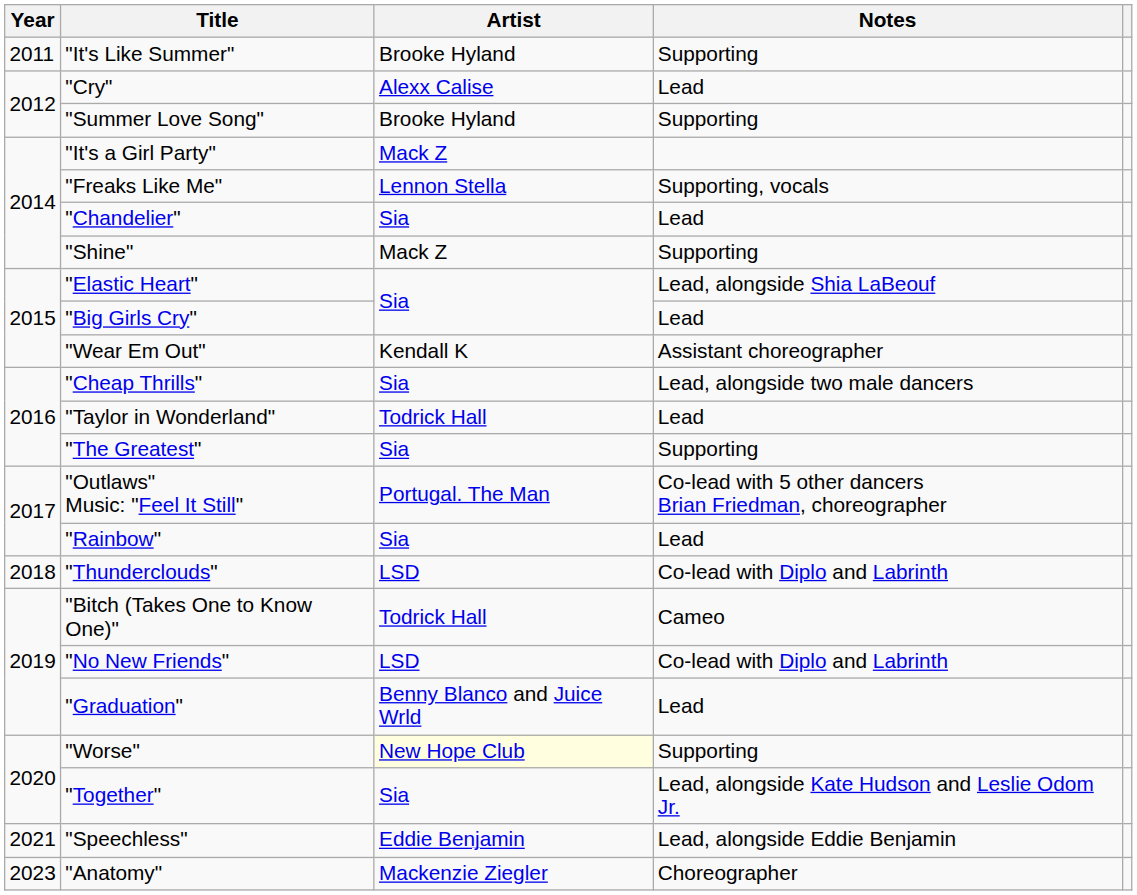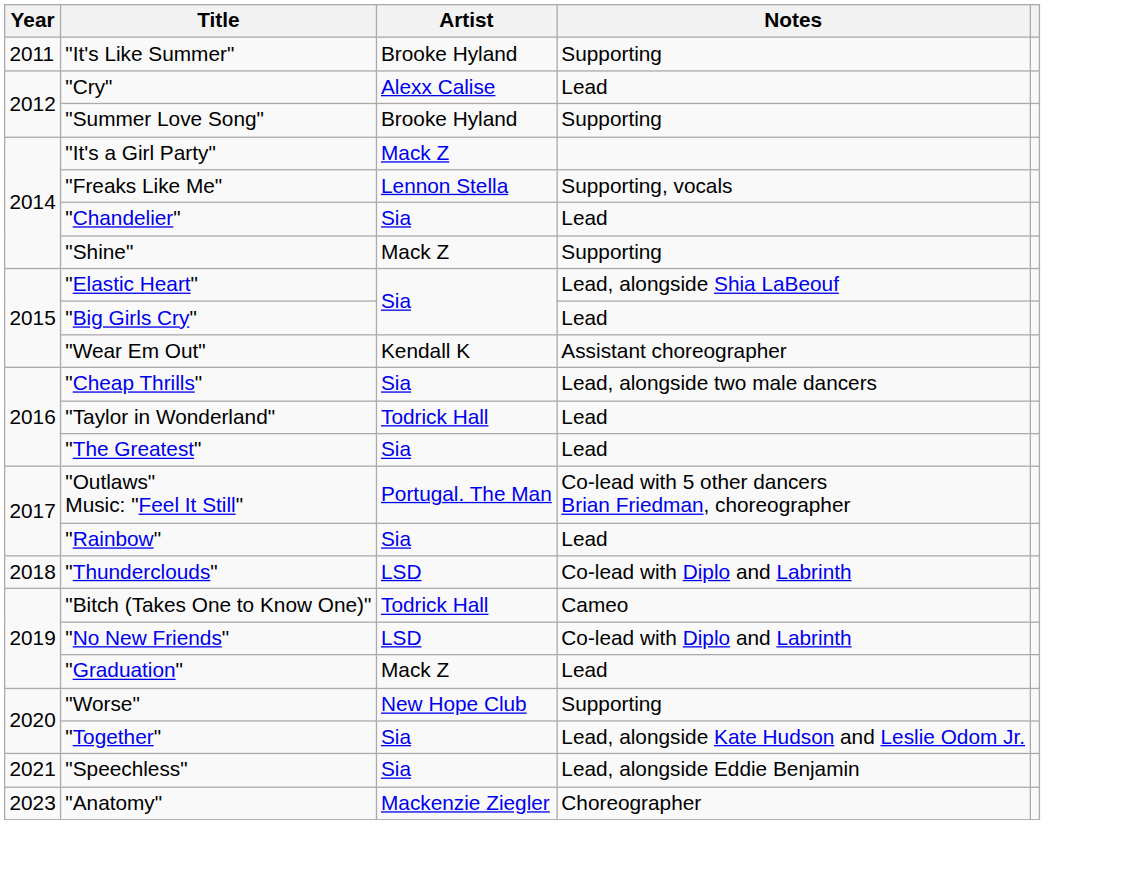"The Greatest" | Notes: Supporting -> Lead
"Graduation" | Artist: Benny Blanco and Juice Wrld -> Mack Z
"Worse" | Artist: lightyellow background -> no background
"Speechless" | Artist: Eddie Benjamin -> Sia
